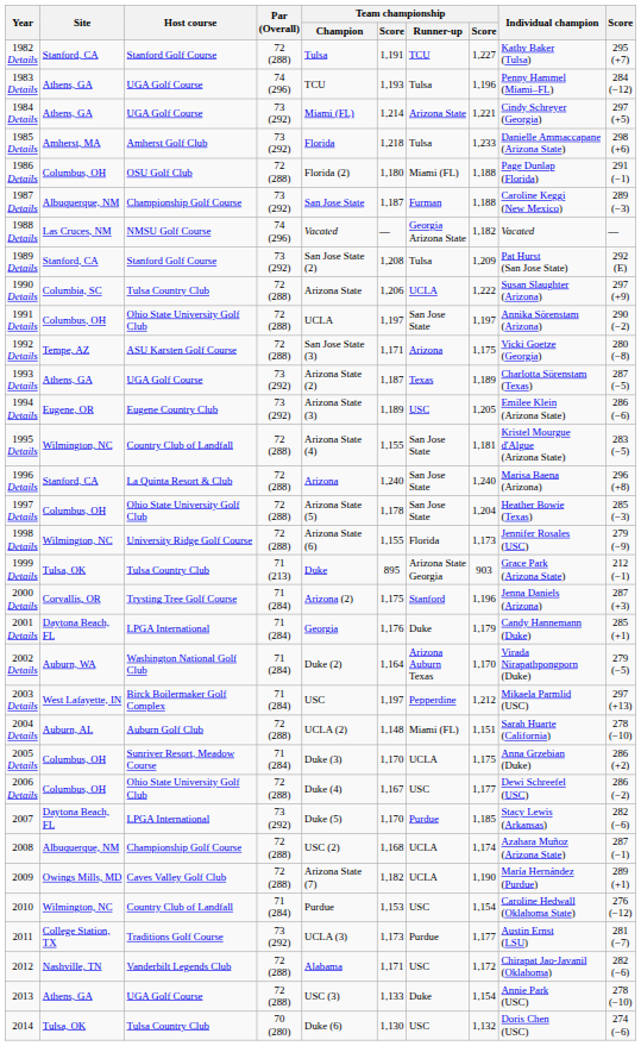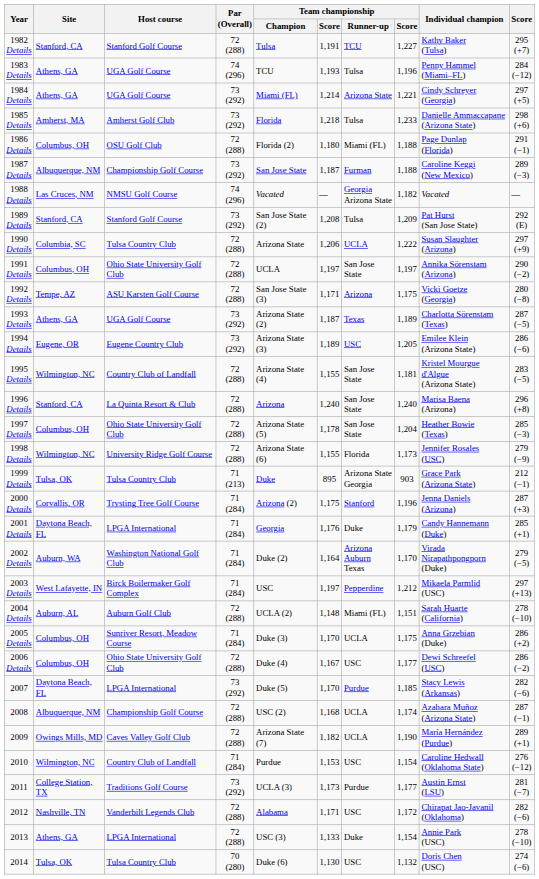2013 | Host course: UGA Golf Course -> LPGA International
